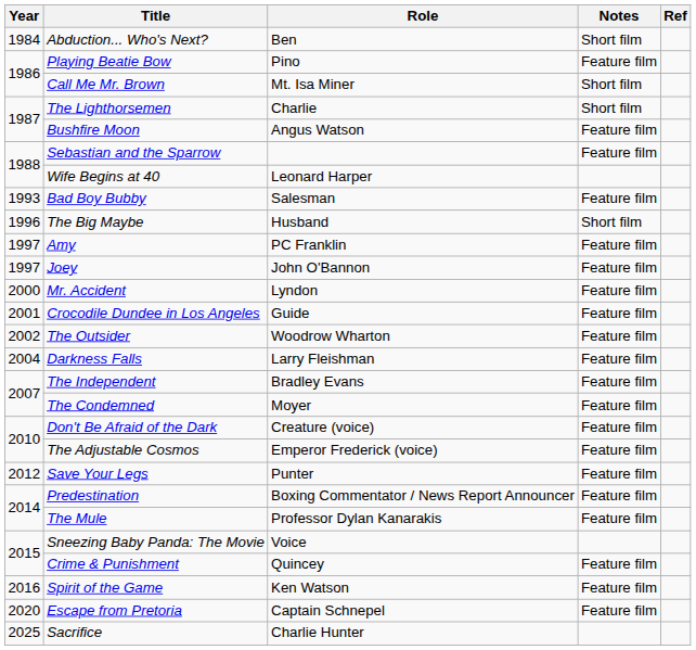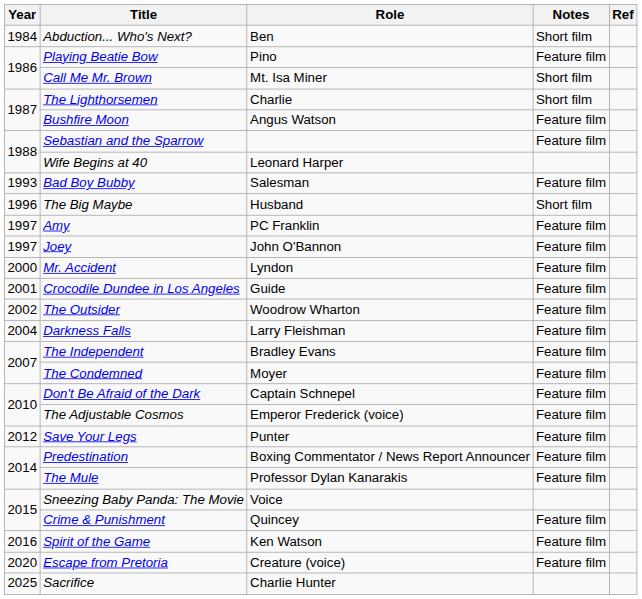Don't Be Afraid of the Dark | Role: Creature (voice) -> Captain Schnepel
Escape from Pretoria | Role: Captain Schnepel -> Creature (voice)
